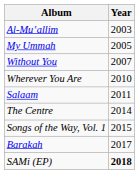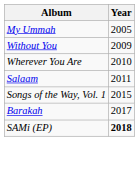- row: Al-Muʽallim | 2003
Without You | Year: 2007 -> 2009
- row: The Centre | 2014
